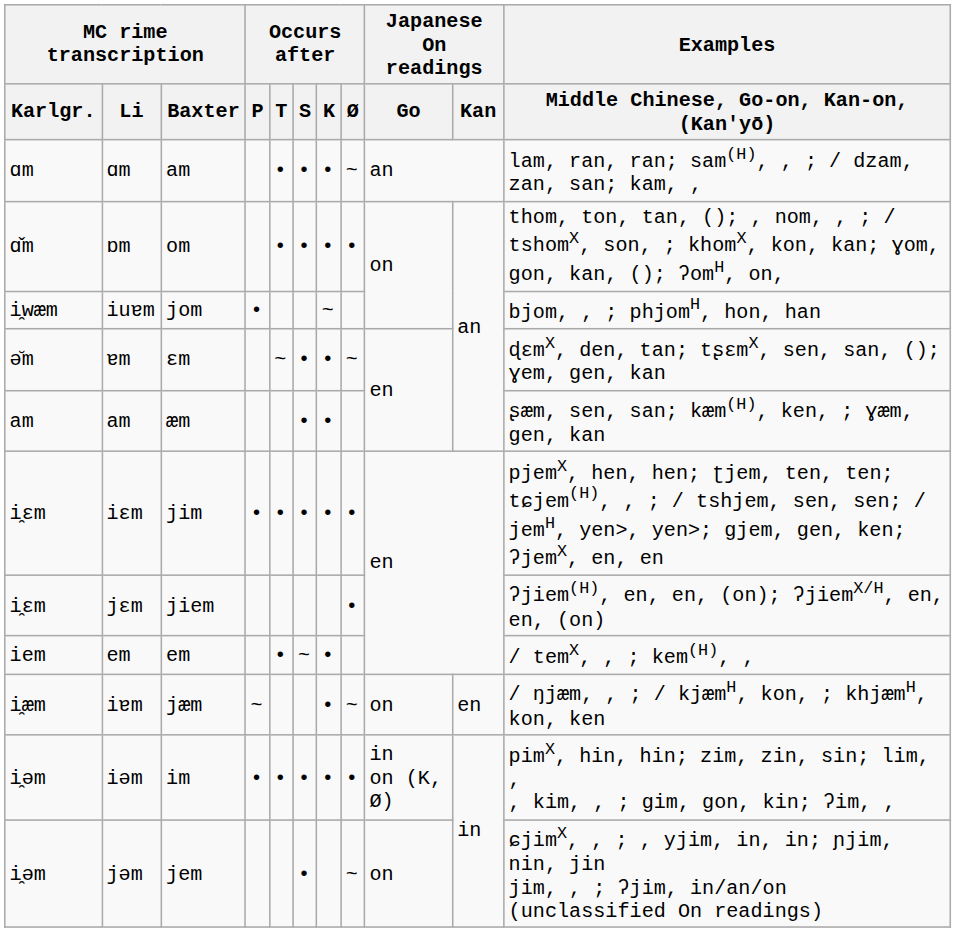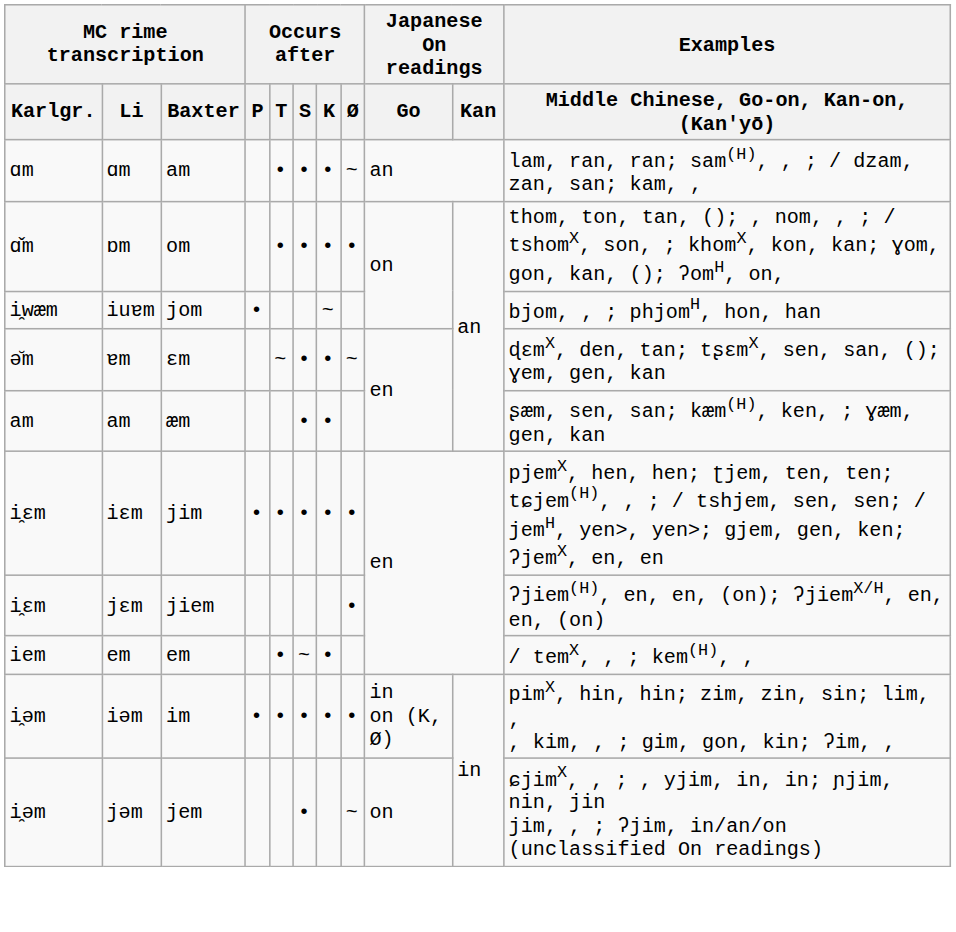- row: i̯æm | iɐm | jæm | ~ | • | ~ | on | en | / ŋjæm, , ; / kjæmH, kon, ; khjæmH, kon, ken
